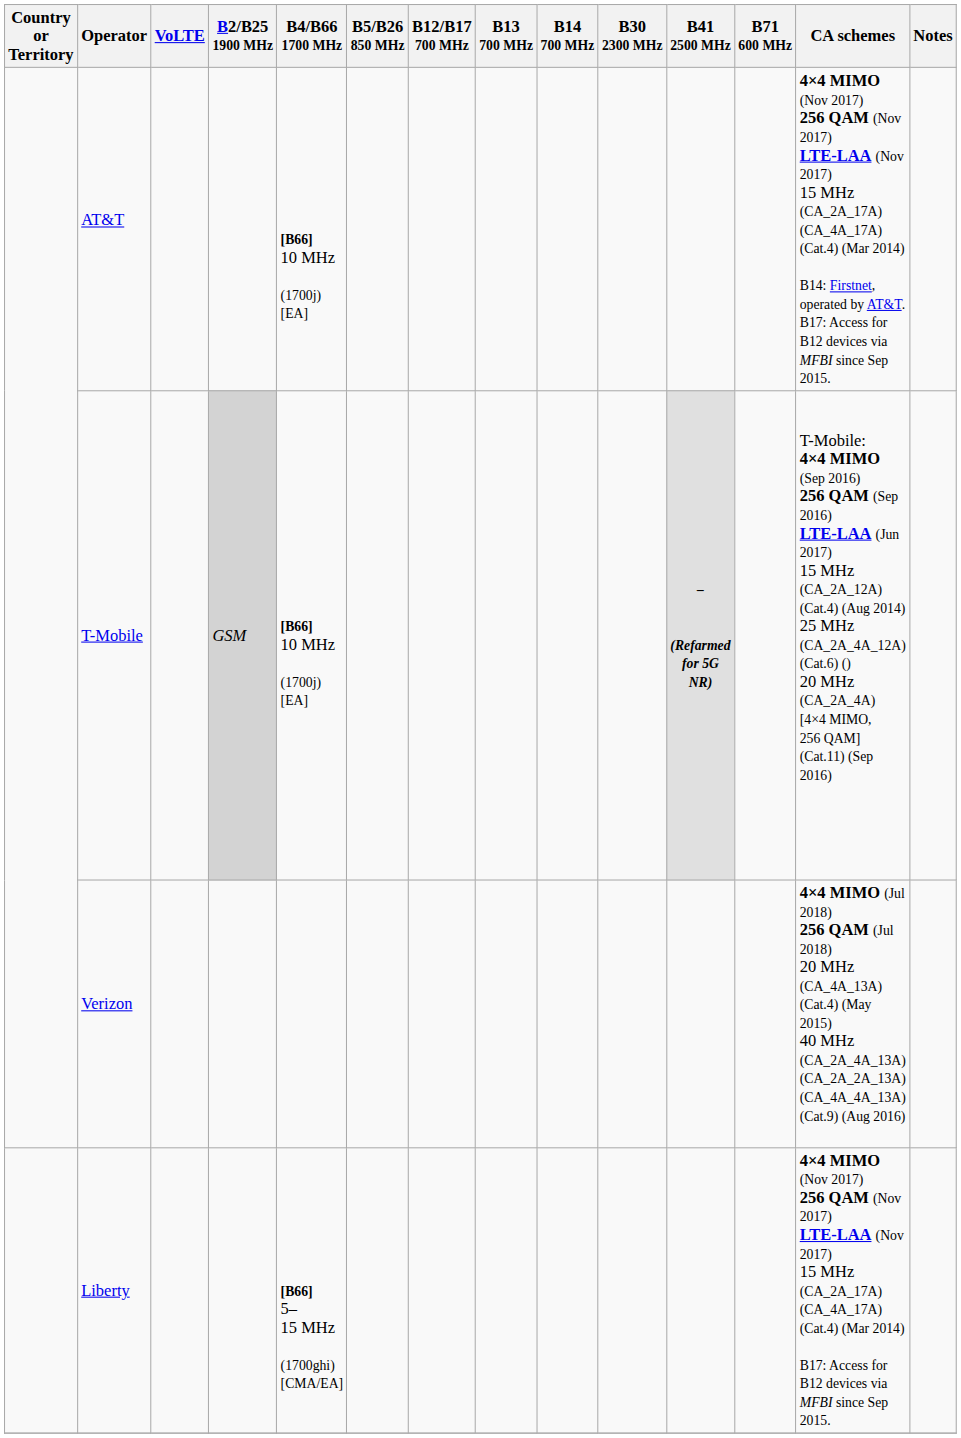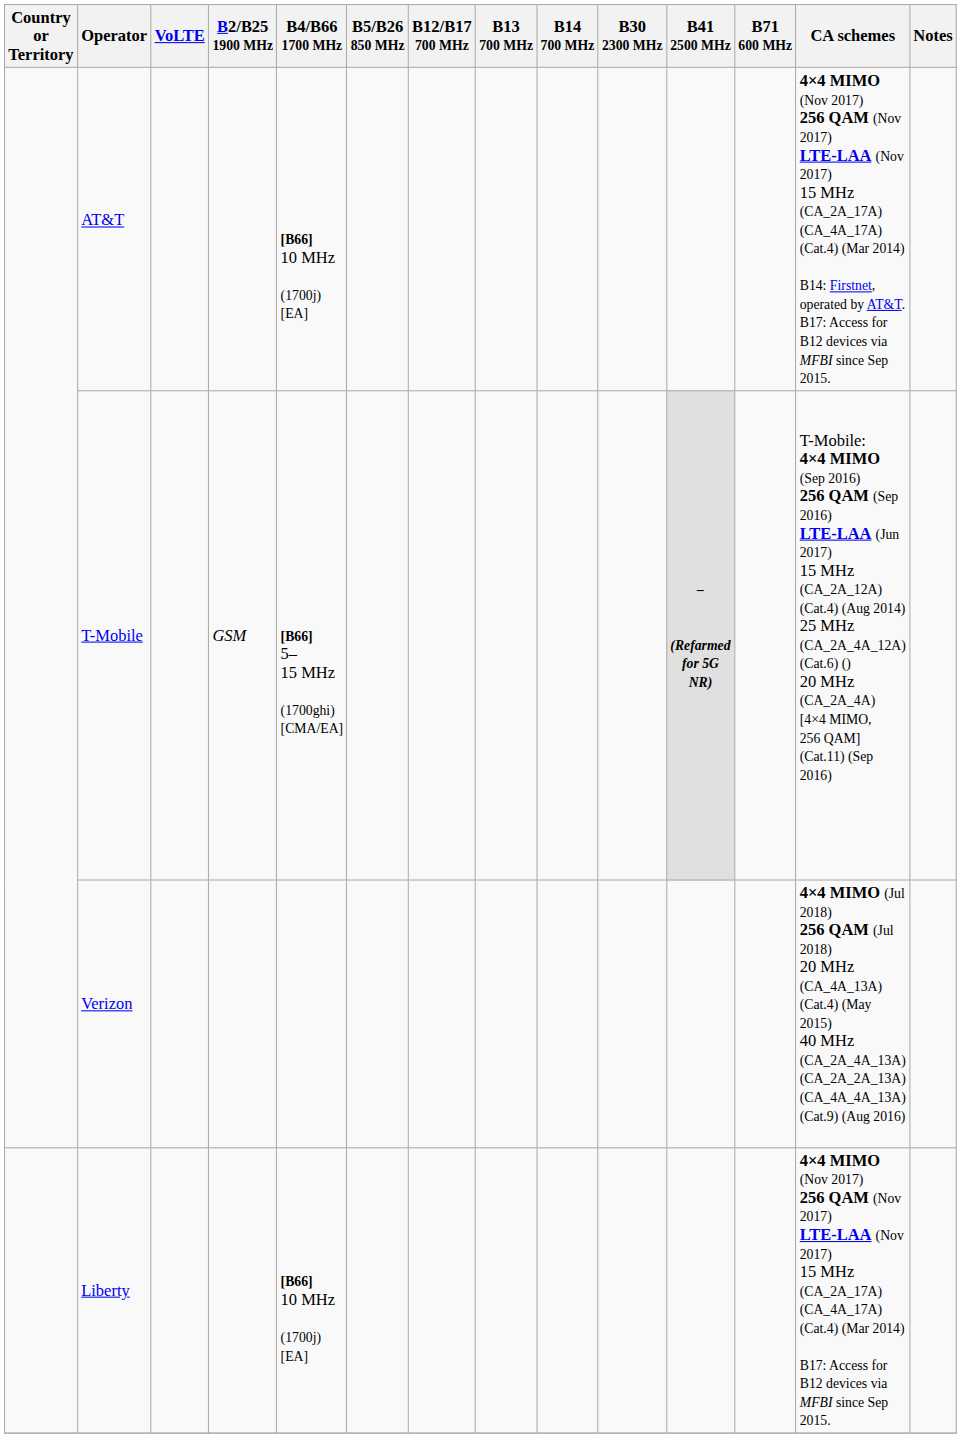T-Mobile | B2/B25 1900 MHz: lightgrey background -> no background
T-Mobile | B4/B66 1700 MHz: [B66] 10 MHz (1700j) [EA] -> [B66] 5–15 MHz (1700ghi) [CMA/EA]
Liberty | B4/B66 1700 MHz: [B66] 5–15 MHz (1700ghi) [CMA/EA] -> [B66] 10 MHz (1700j) [EA]
